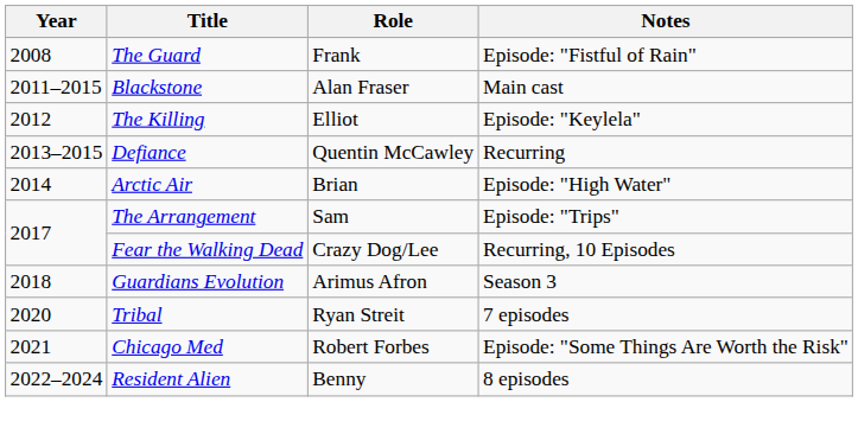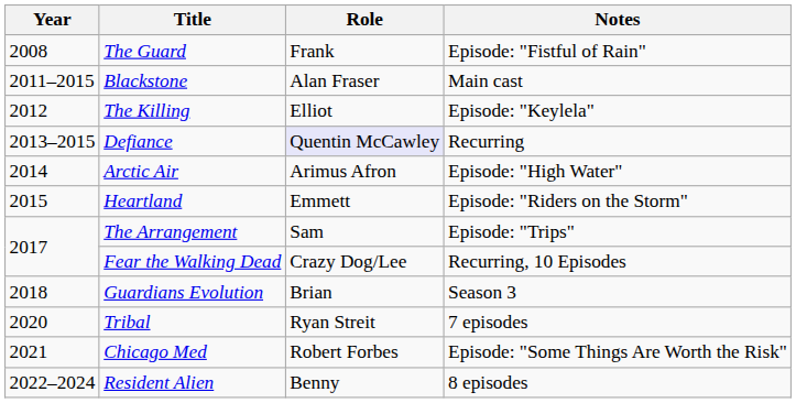Defiance | Role: no background -> lavender background
Arctic Air | Role: Brian -> Arimus Afron
+ row: 2015 | Heartland | Emmett | Episode: "Riders on the Storm"
Guardians Evolution | Role: Arimus Afron -> Brian
